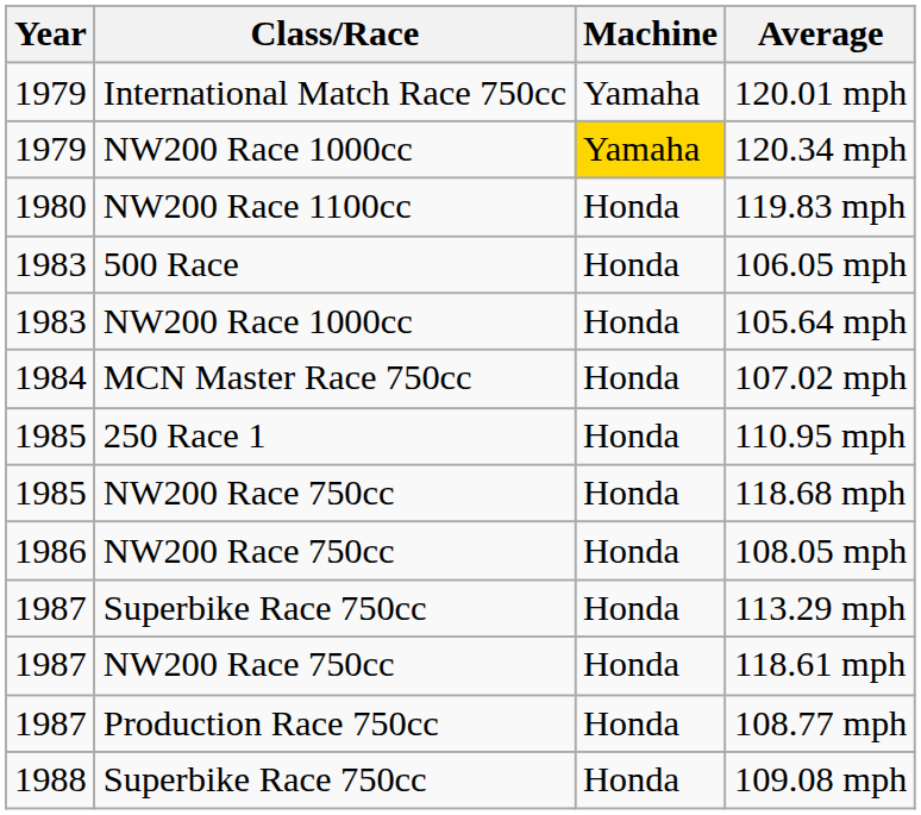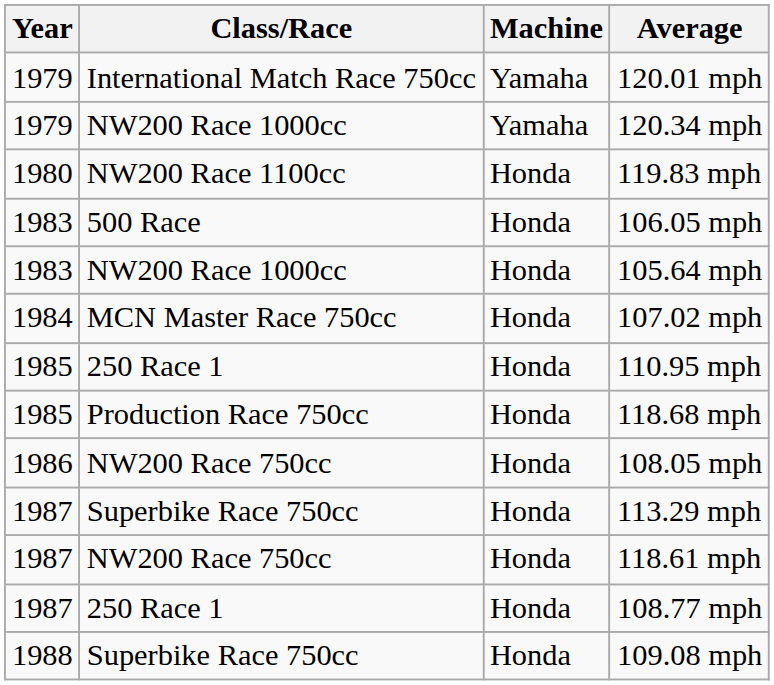120.34 mph | Machine: gold background -> no background
118.68 mph | Class/Race: NW200 Race 750cc -> Production Race 750cc
108.77 mph | Class/Race: Production Race 750cc -> 250 Race 1
